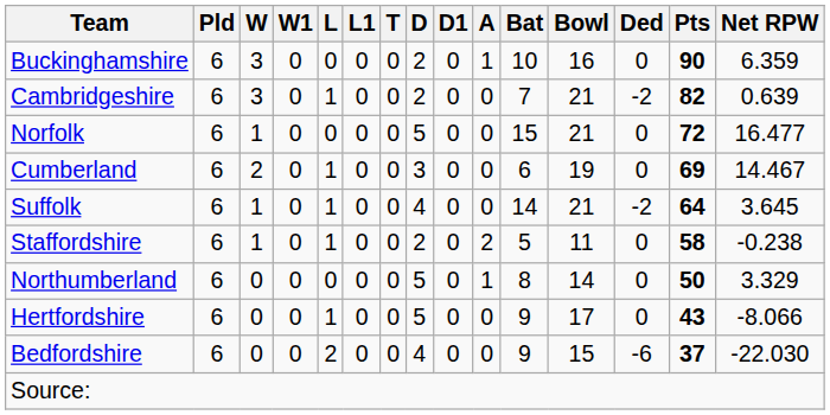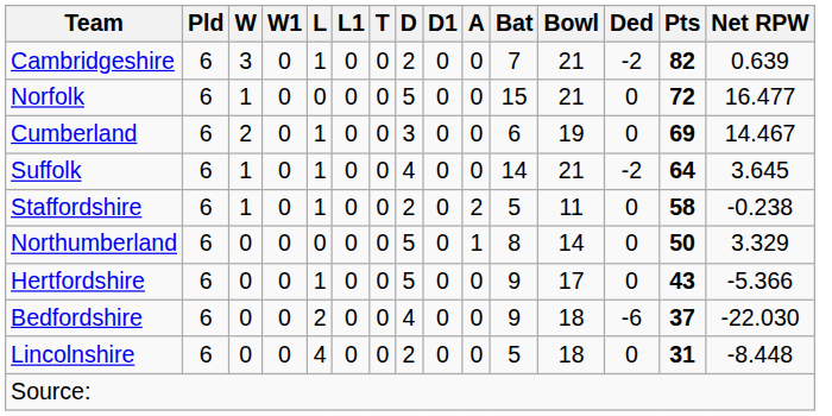- row: Buckinghamshire | 6 | 3 | 0 | 0 | 0 | 0 | 2 | 0 | 1 | 10 | 16 | 0 | 90 | 6.359
Hertfordshire | Net RPW: -8.066 -> -5.366
Bedfordshire | Bowl: 15 -> 18
+ row: Lincolnshire | 6 | 0 | 0 | 4 | 0 | 0 | 2 | 0 | 0 | 5 | 18 | 0 | 31 | -8.448
